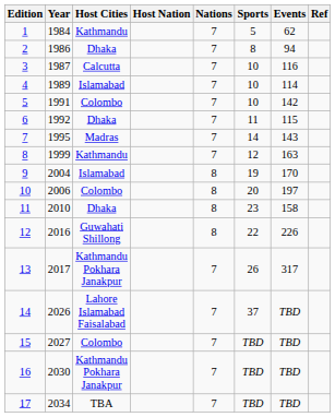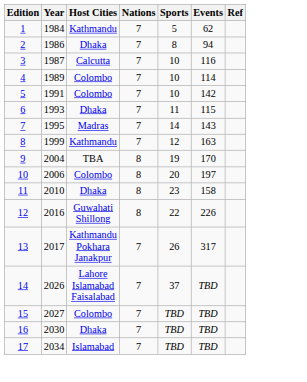- column: Host Nation
4 | Host Cities: Islamabad -> Colombo
6 | Year: 1992 -> 1993
9 | Host Cities: Islamabad -> TBA
16 | Host Cities: Kathmandu Pokhara Janakpur -> Dhaka
17 | Host Cities: TBA -> Islamabad
